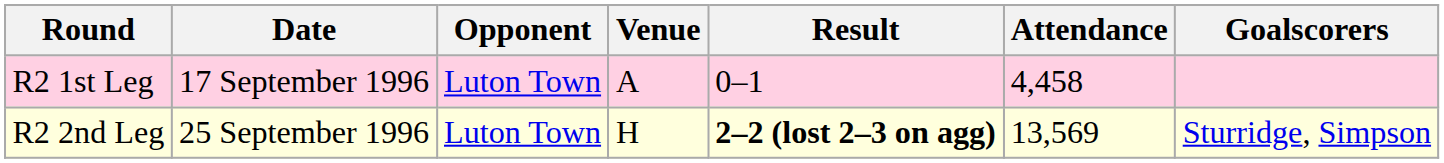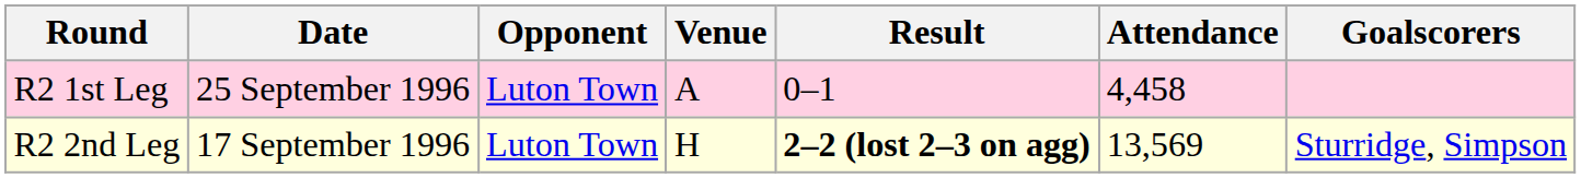R2 1st Leg | Date: 17 September 1996 -> 25 September 1996
R2 2nd Leg | Date: 25 September 1996 -> 17 September 1996
